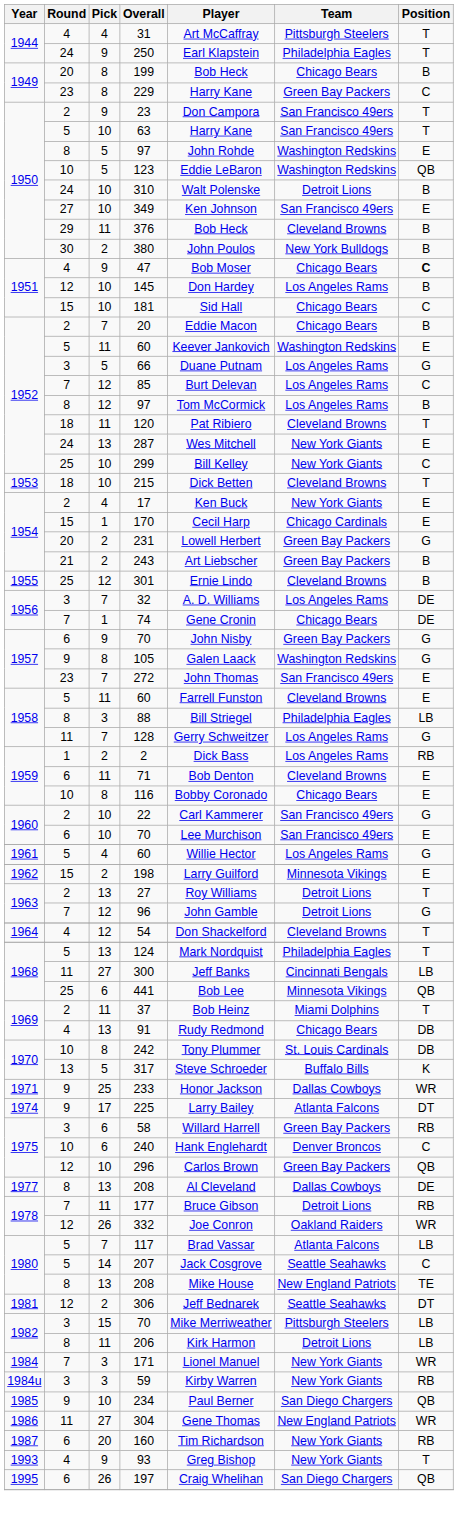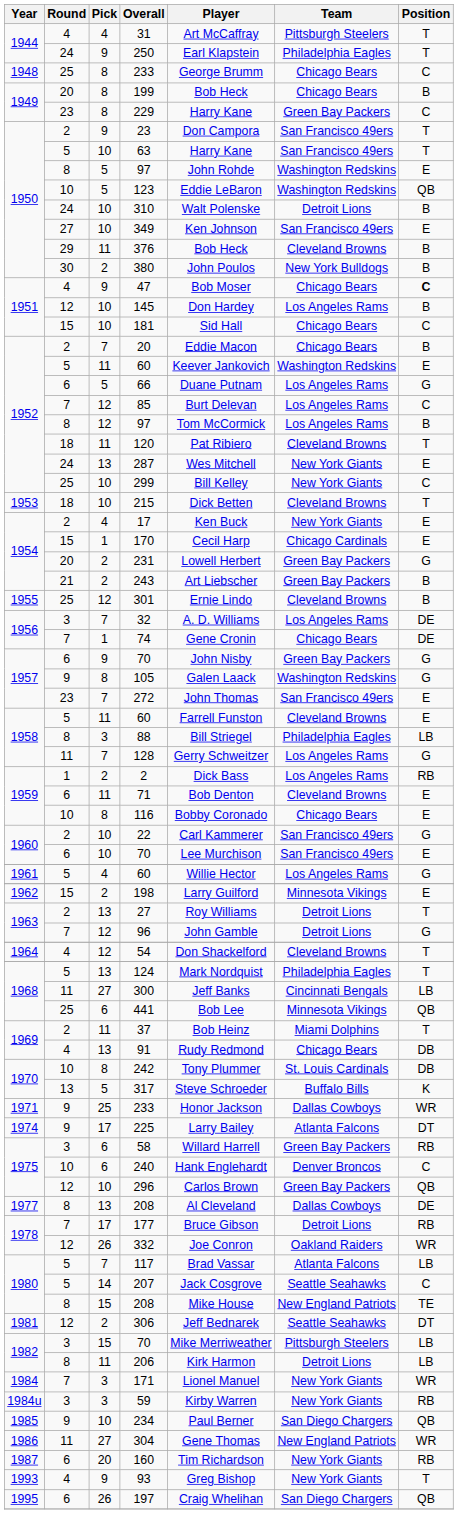+ row: 1948 | 25 | 8 | 233 | George Brumm | Chicago Bears | C
66 | Round: 3 -> 6
177 | Pick: 11 -> 17
1980 / 208 | Pick: 13 -> 15
